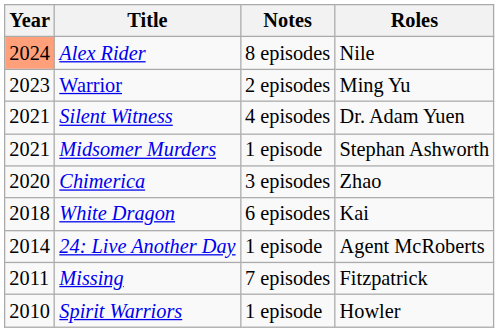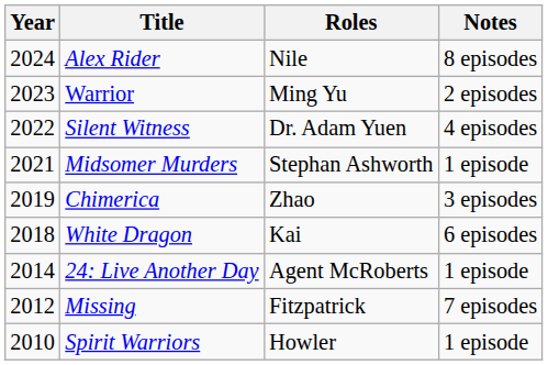columns swapped: Roles <-> Notes
Alex Rider | Year: lightsalmon background -> no background
Silent Witness | Year: 2021 -> 2022
Chimerica | Year: 2020 -> 2019
Missing | Year: 2011 -> 2012
